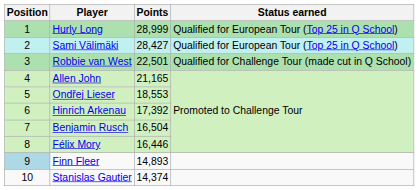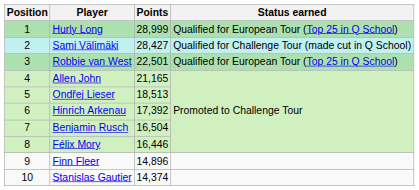Sami Välimäki | Status earned: Qualified for European Tour (Top 25 in Q School) -> Qualified for Challenge Tour (made cut in Q School)
Robbie van West | Status earned: Qualified for Challenge Tour (made cut in Q School) -> Qualified for European Tour (Top 25 in Q School)
Ondřej Lieser | Points: 18,553 -> 18,513
Finn Fleer | Position: lightblue background -> no background
Finn Fleer | Points: 14,893 -> 14,896
